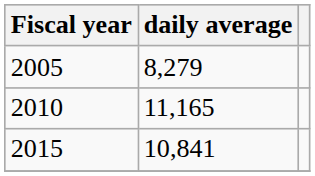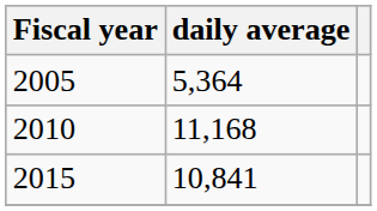2005 | daily average: 8,279 -> 5,364
2010 | daily average: 11,165 -> 11,168
